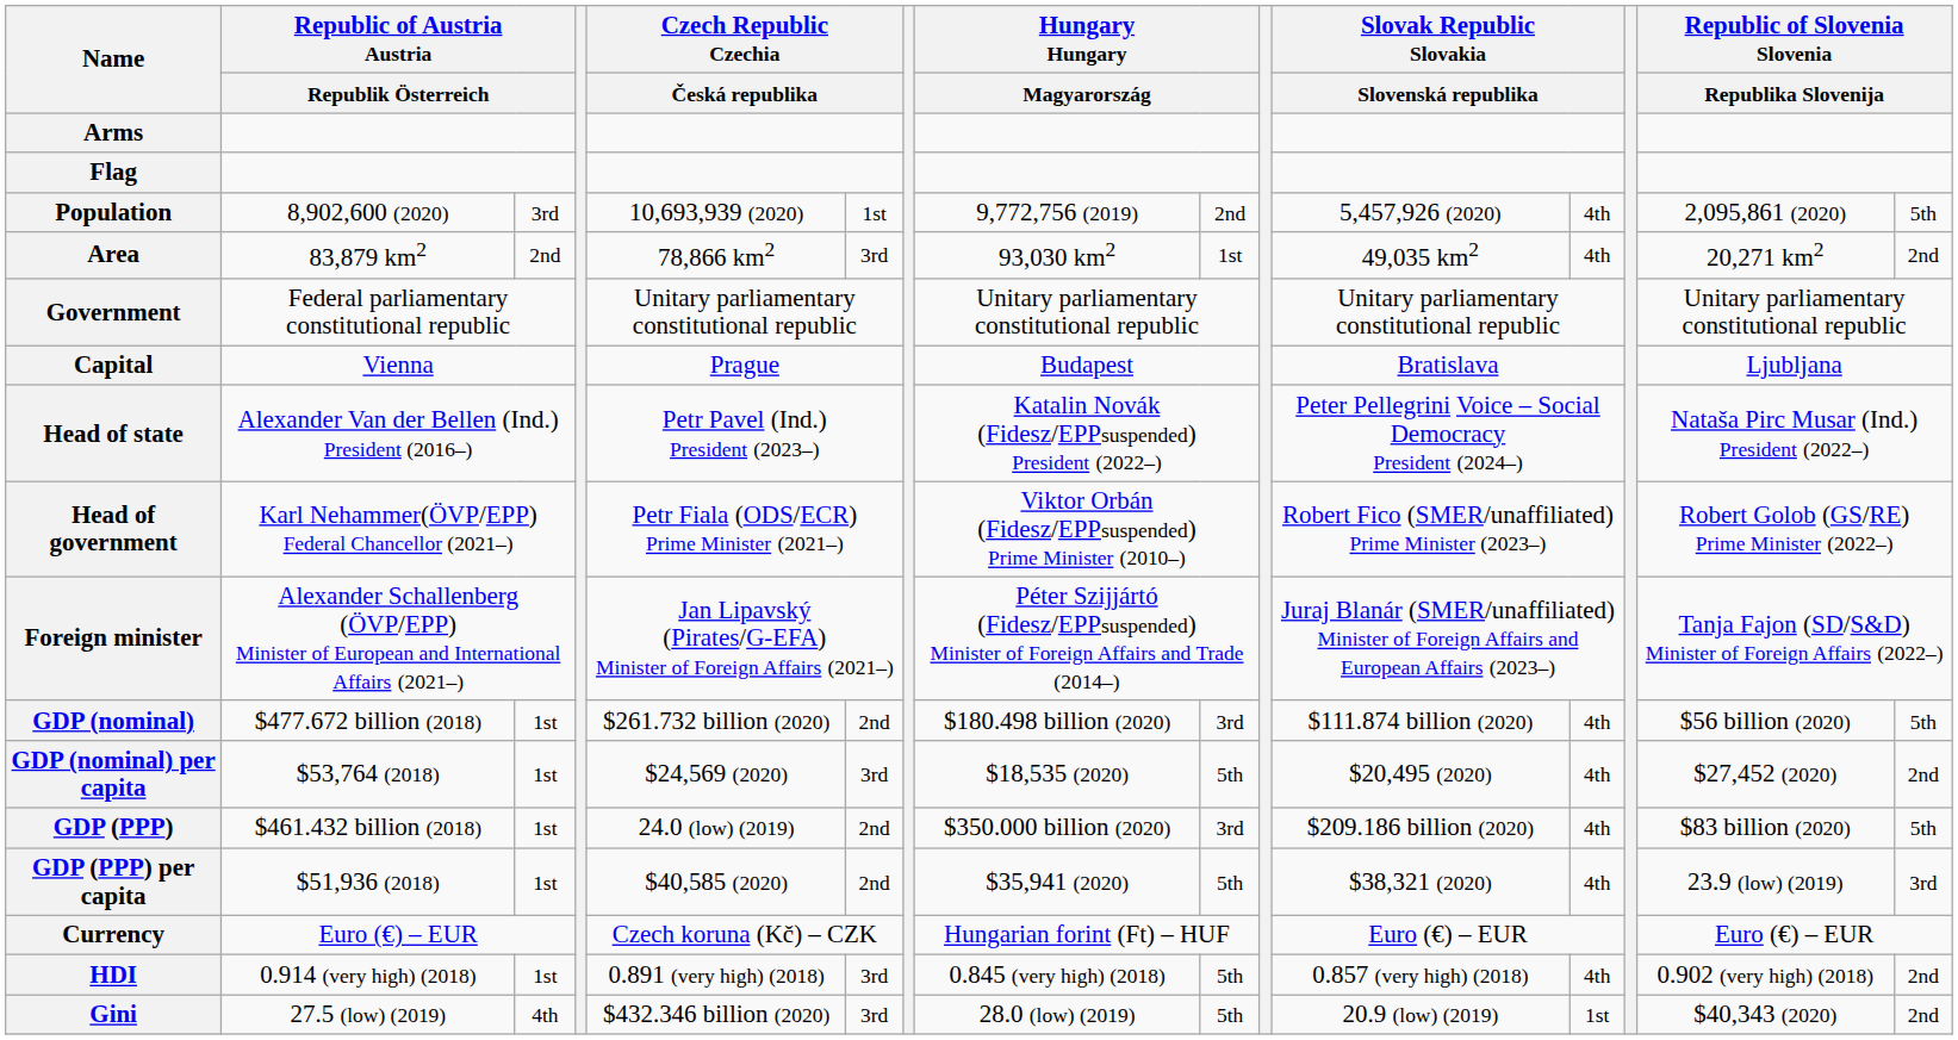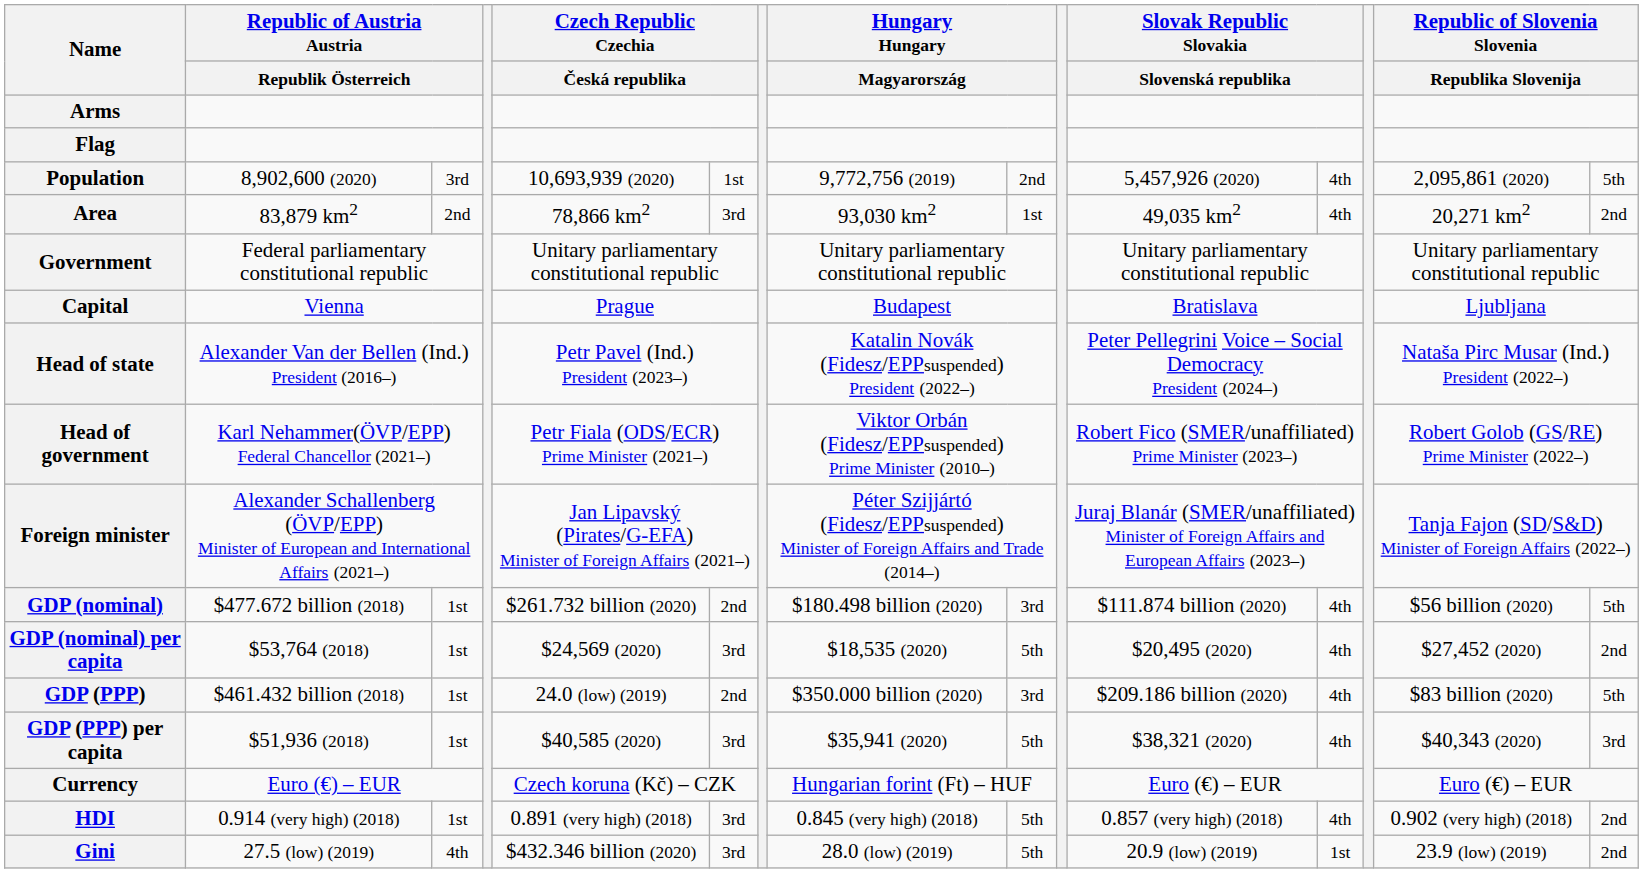GDP (PPP) per capita | column 6: 2nd -> 3rd
GDP (PPP) per capita | column 14: 23.9 (low) (2019) -> $40,343 (2020)
Gini | column 14: $40,343 (2020) -> 23.9 (low) (2019)
